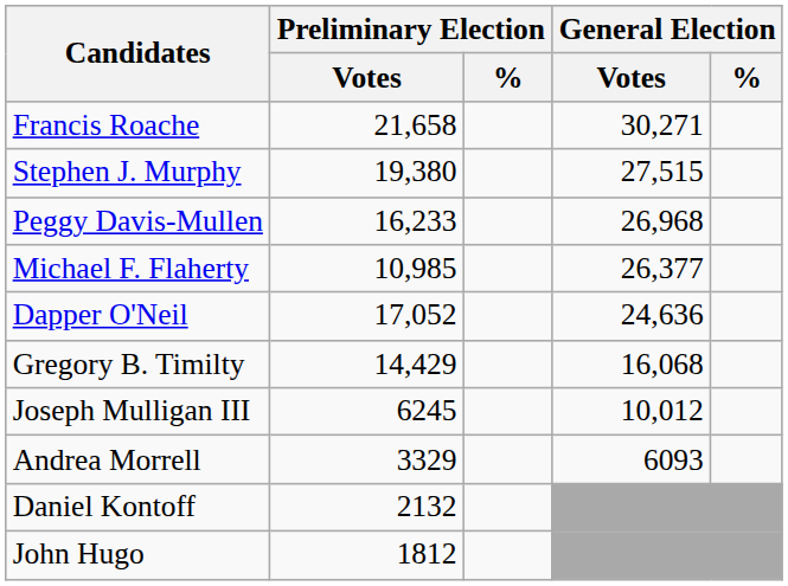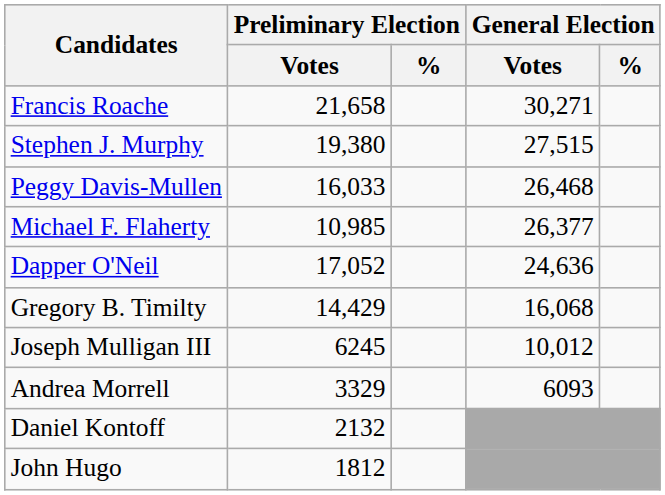Peggy Davis-Mullen | Preliminary Election / Votes: 16,233 -> 16,033
Peggy Davis-Mullen | General Election / Votes: 26,968 -> 26,468
